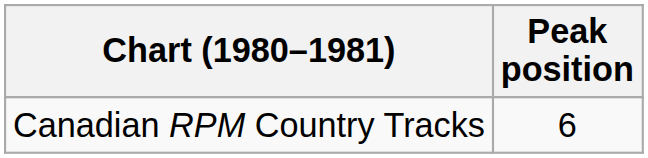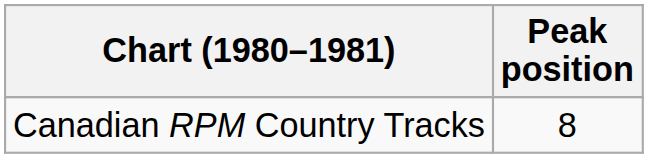Canadian RPM Country Tracks | Peak position: 6 -> 8
